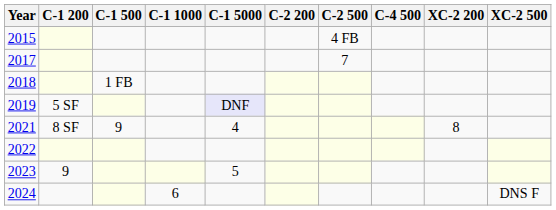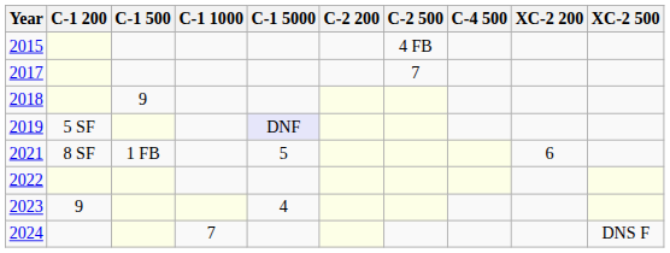2018 | C-1 500: 1 FB -> 9
2021 | C-1 500: 9 -> 1 FB
2021 | С-1 5000: 4 -> 5
2021 | XC-2 200: 8 -> 6
2023 | С-1 5000: 5 -> 4
2024 | C-1 1000: 6 -> 7
